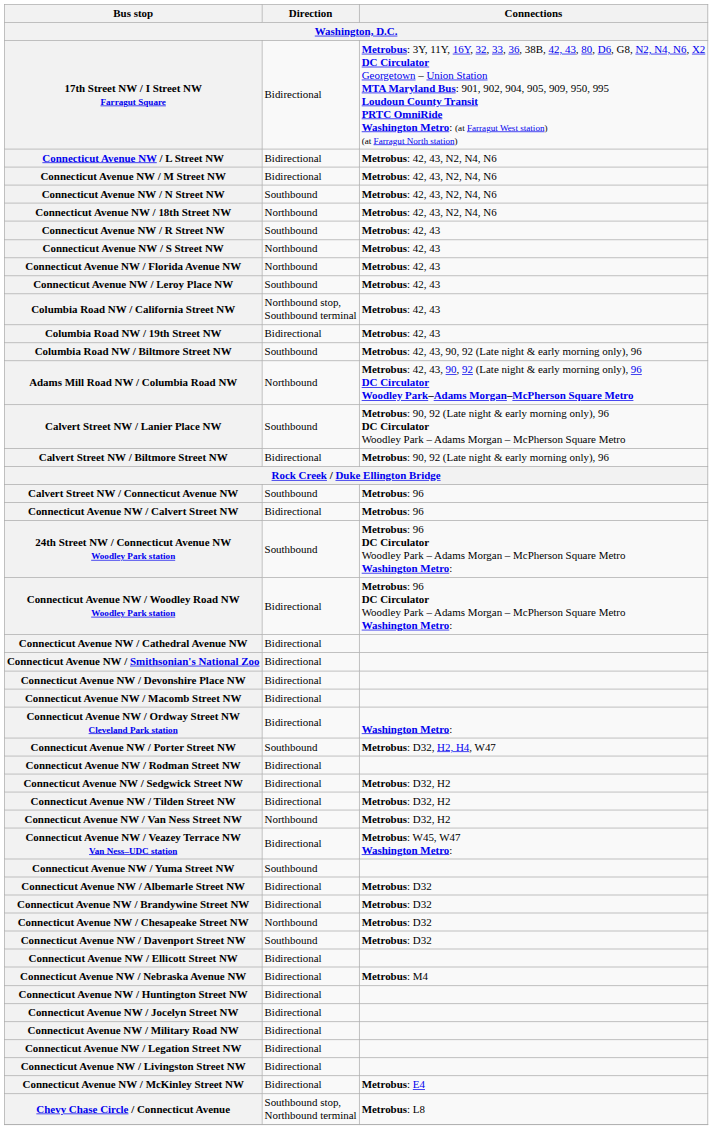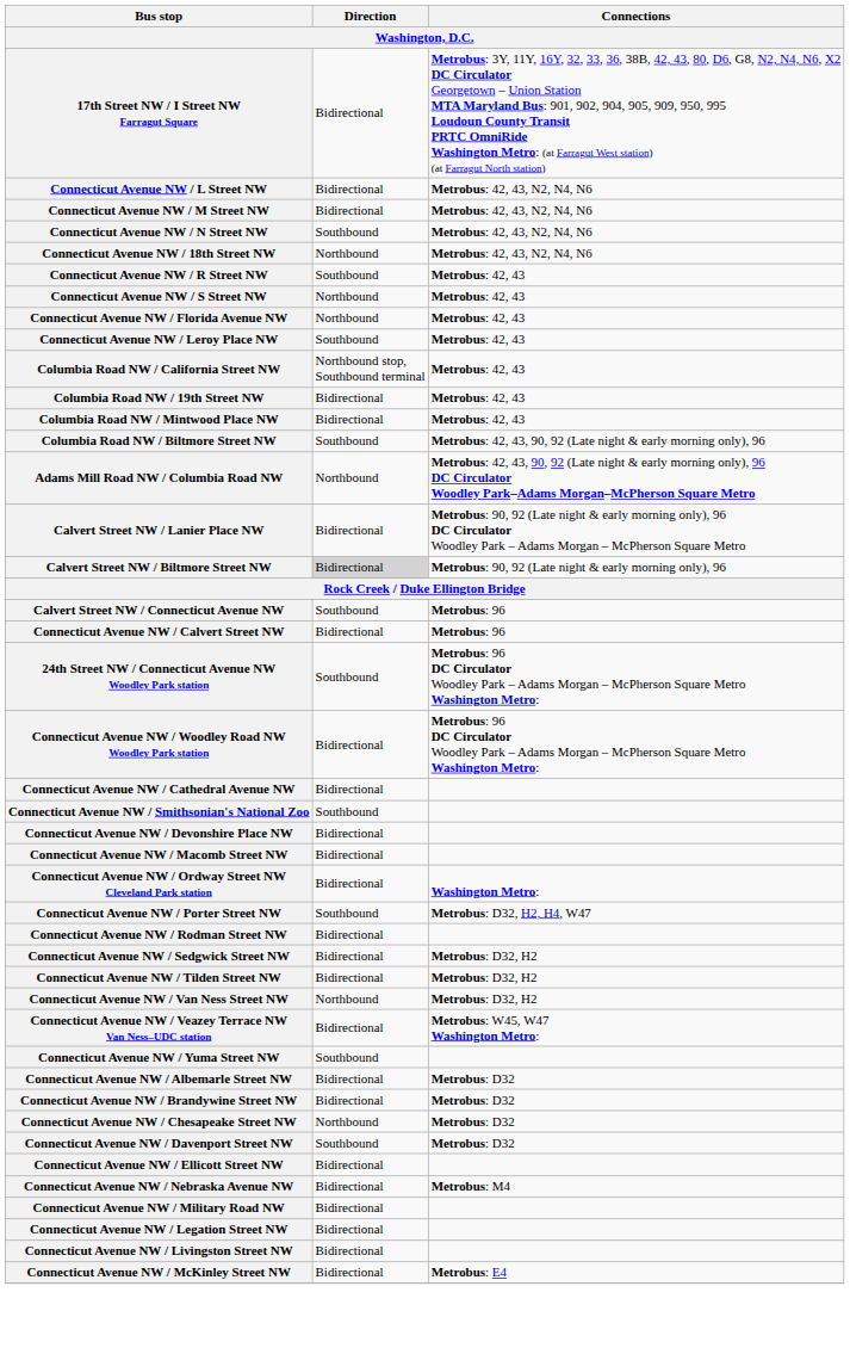+ row: Columbia Road NW / Mintwood Place NW | Bidirectional | Metrobus: 42, 43
Calvert Street NW / Lanier Place NW | Direction: Southbound -> Bidirectional
Calvert Street NW / Biltmore Street NW | Direction: no background -> lightgrey background
Connecticut Avenue NW / Smithsonian's National Zoo | Direction: Bidirectional -> Southbound
- row: Connecticut Avenue NW / Huntington Street NW | Bidirectional
- row: Connecticut Avenue NW / Jocelyn Street NW | Bidirectional
- row: Chevy Chase Circle / Connecticut Avenue | Southbound stop, Northbound terminal | Metrobus: L8
